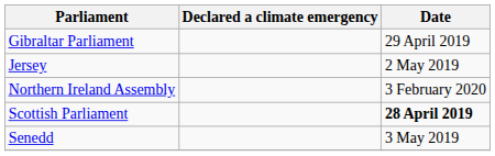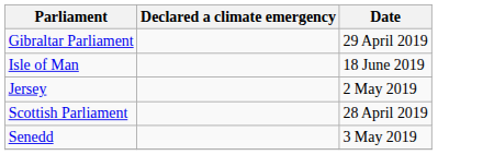+ row: Isle of Man | 18 June 2019
- row: Northern Ireland Assembly | 3 February 2020
Scottish Parliament | Date: bold -> normal
